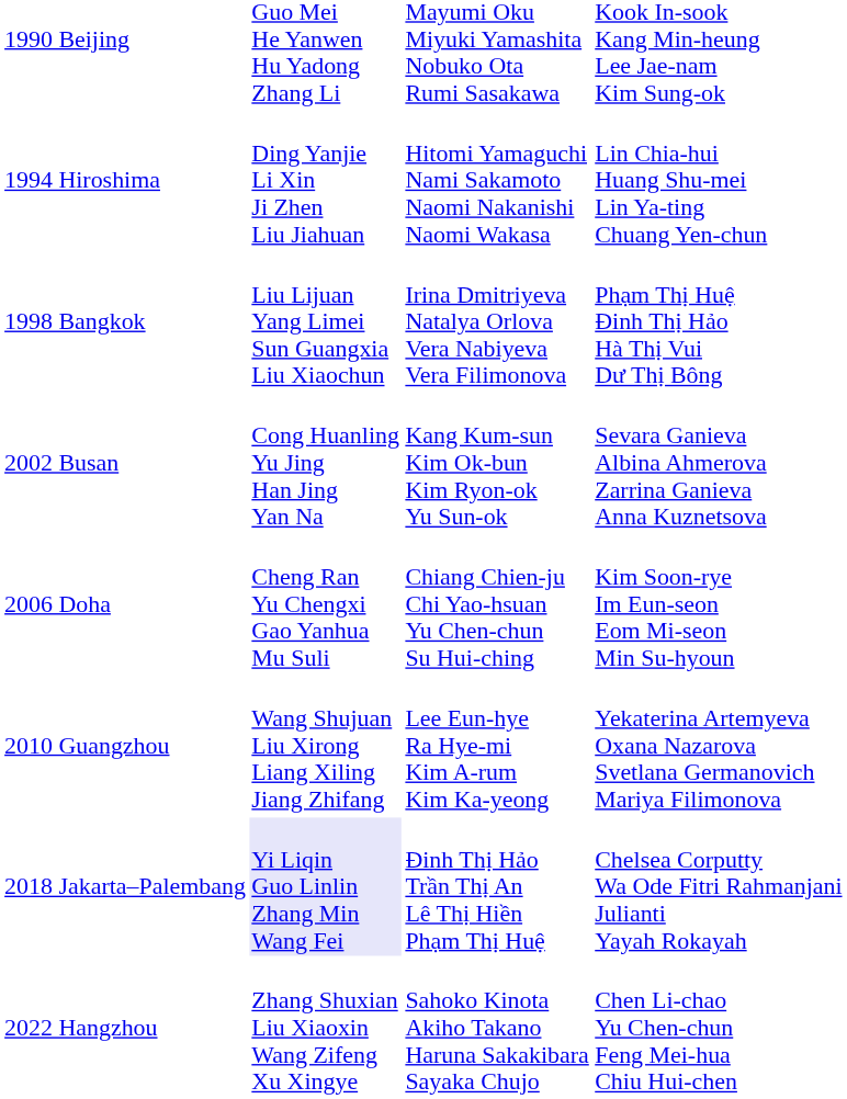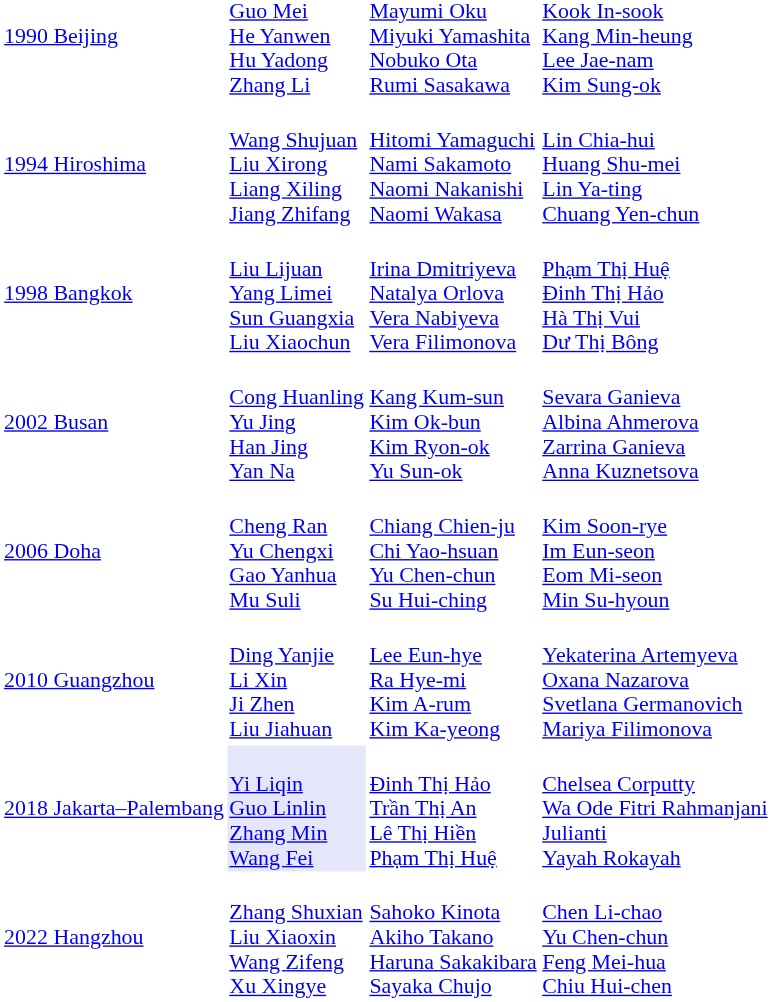1994 Hiroshima | column 2: Ding Yanjie Li Xin Ji Zhen Liu Jiahuan -> Wang Shujuan Liu Xirong Liang Xiling Jiang Zhifang
2010 Guangzhou | column 2: Wang Shujuan Liu Xirong Liang Xiling Jiang Zhifang -> Ding Yanjie Li Xin Ji Zhen Liu Jiahuan
